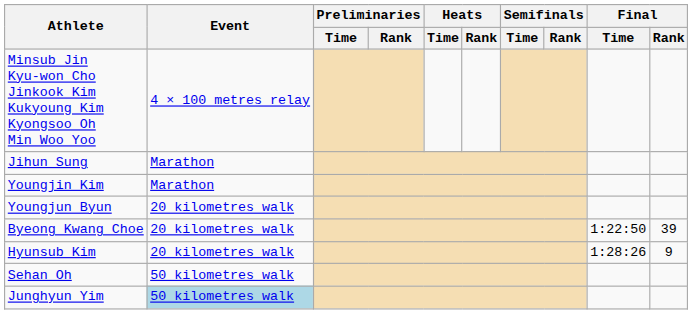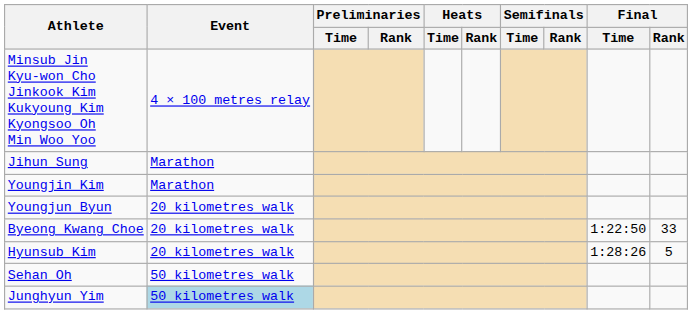Byeong Kwang Choe | Final / Rank: 39 -> 33
Hyunsub Kim | Final / Rank: 9 -> 5
